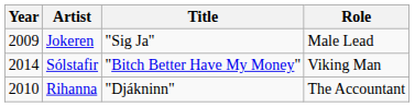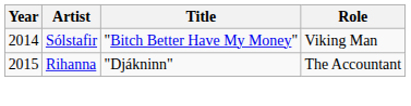- row: 2009 | Jokeren | "Sig Ja" | Male Lead
Rihanna | Year: 2010 -> 2015
